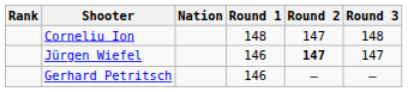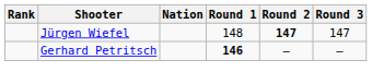- row: Corneliu Ion | 148 | 147 | 148
Jürgen Wiefel | Round 1: 146 -> 148
Gerhard Petritsch | Round 1: normal -> bold
